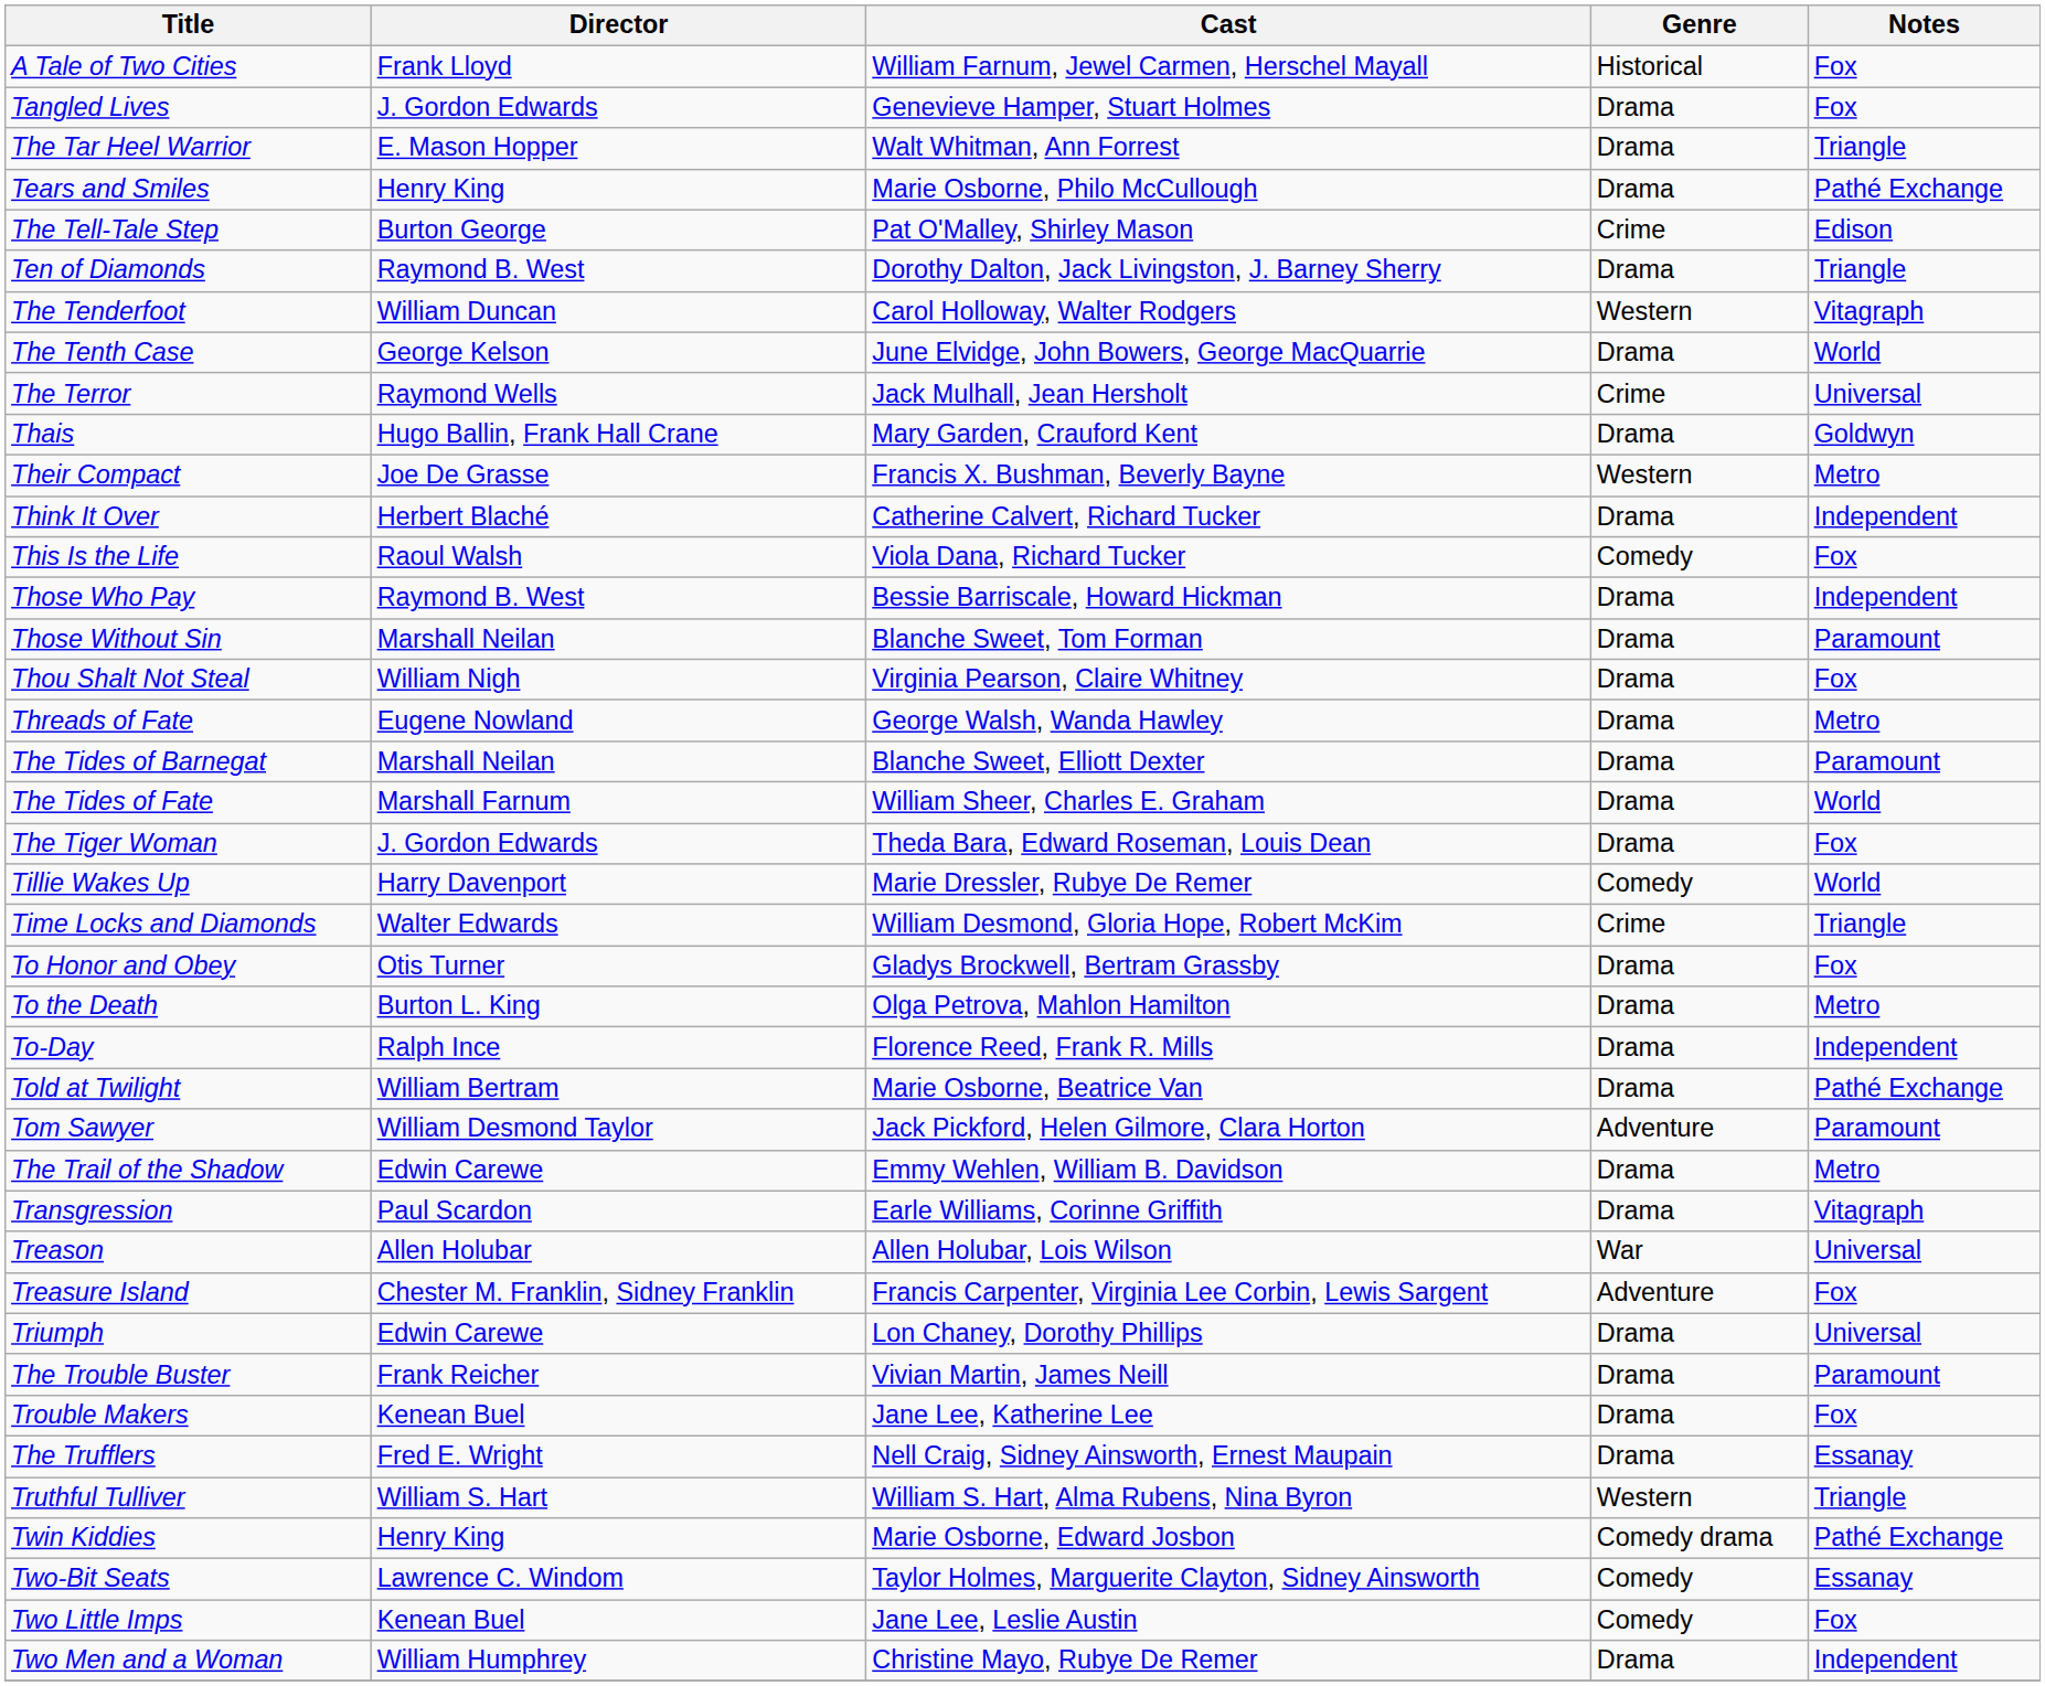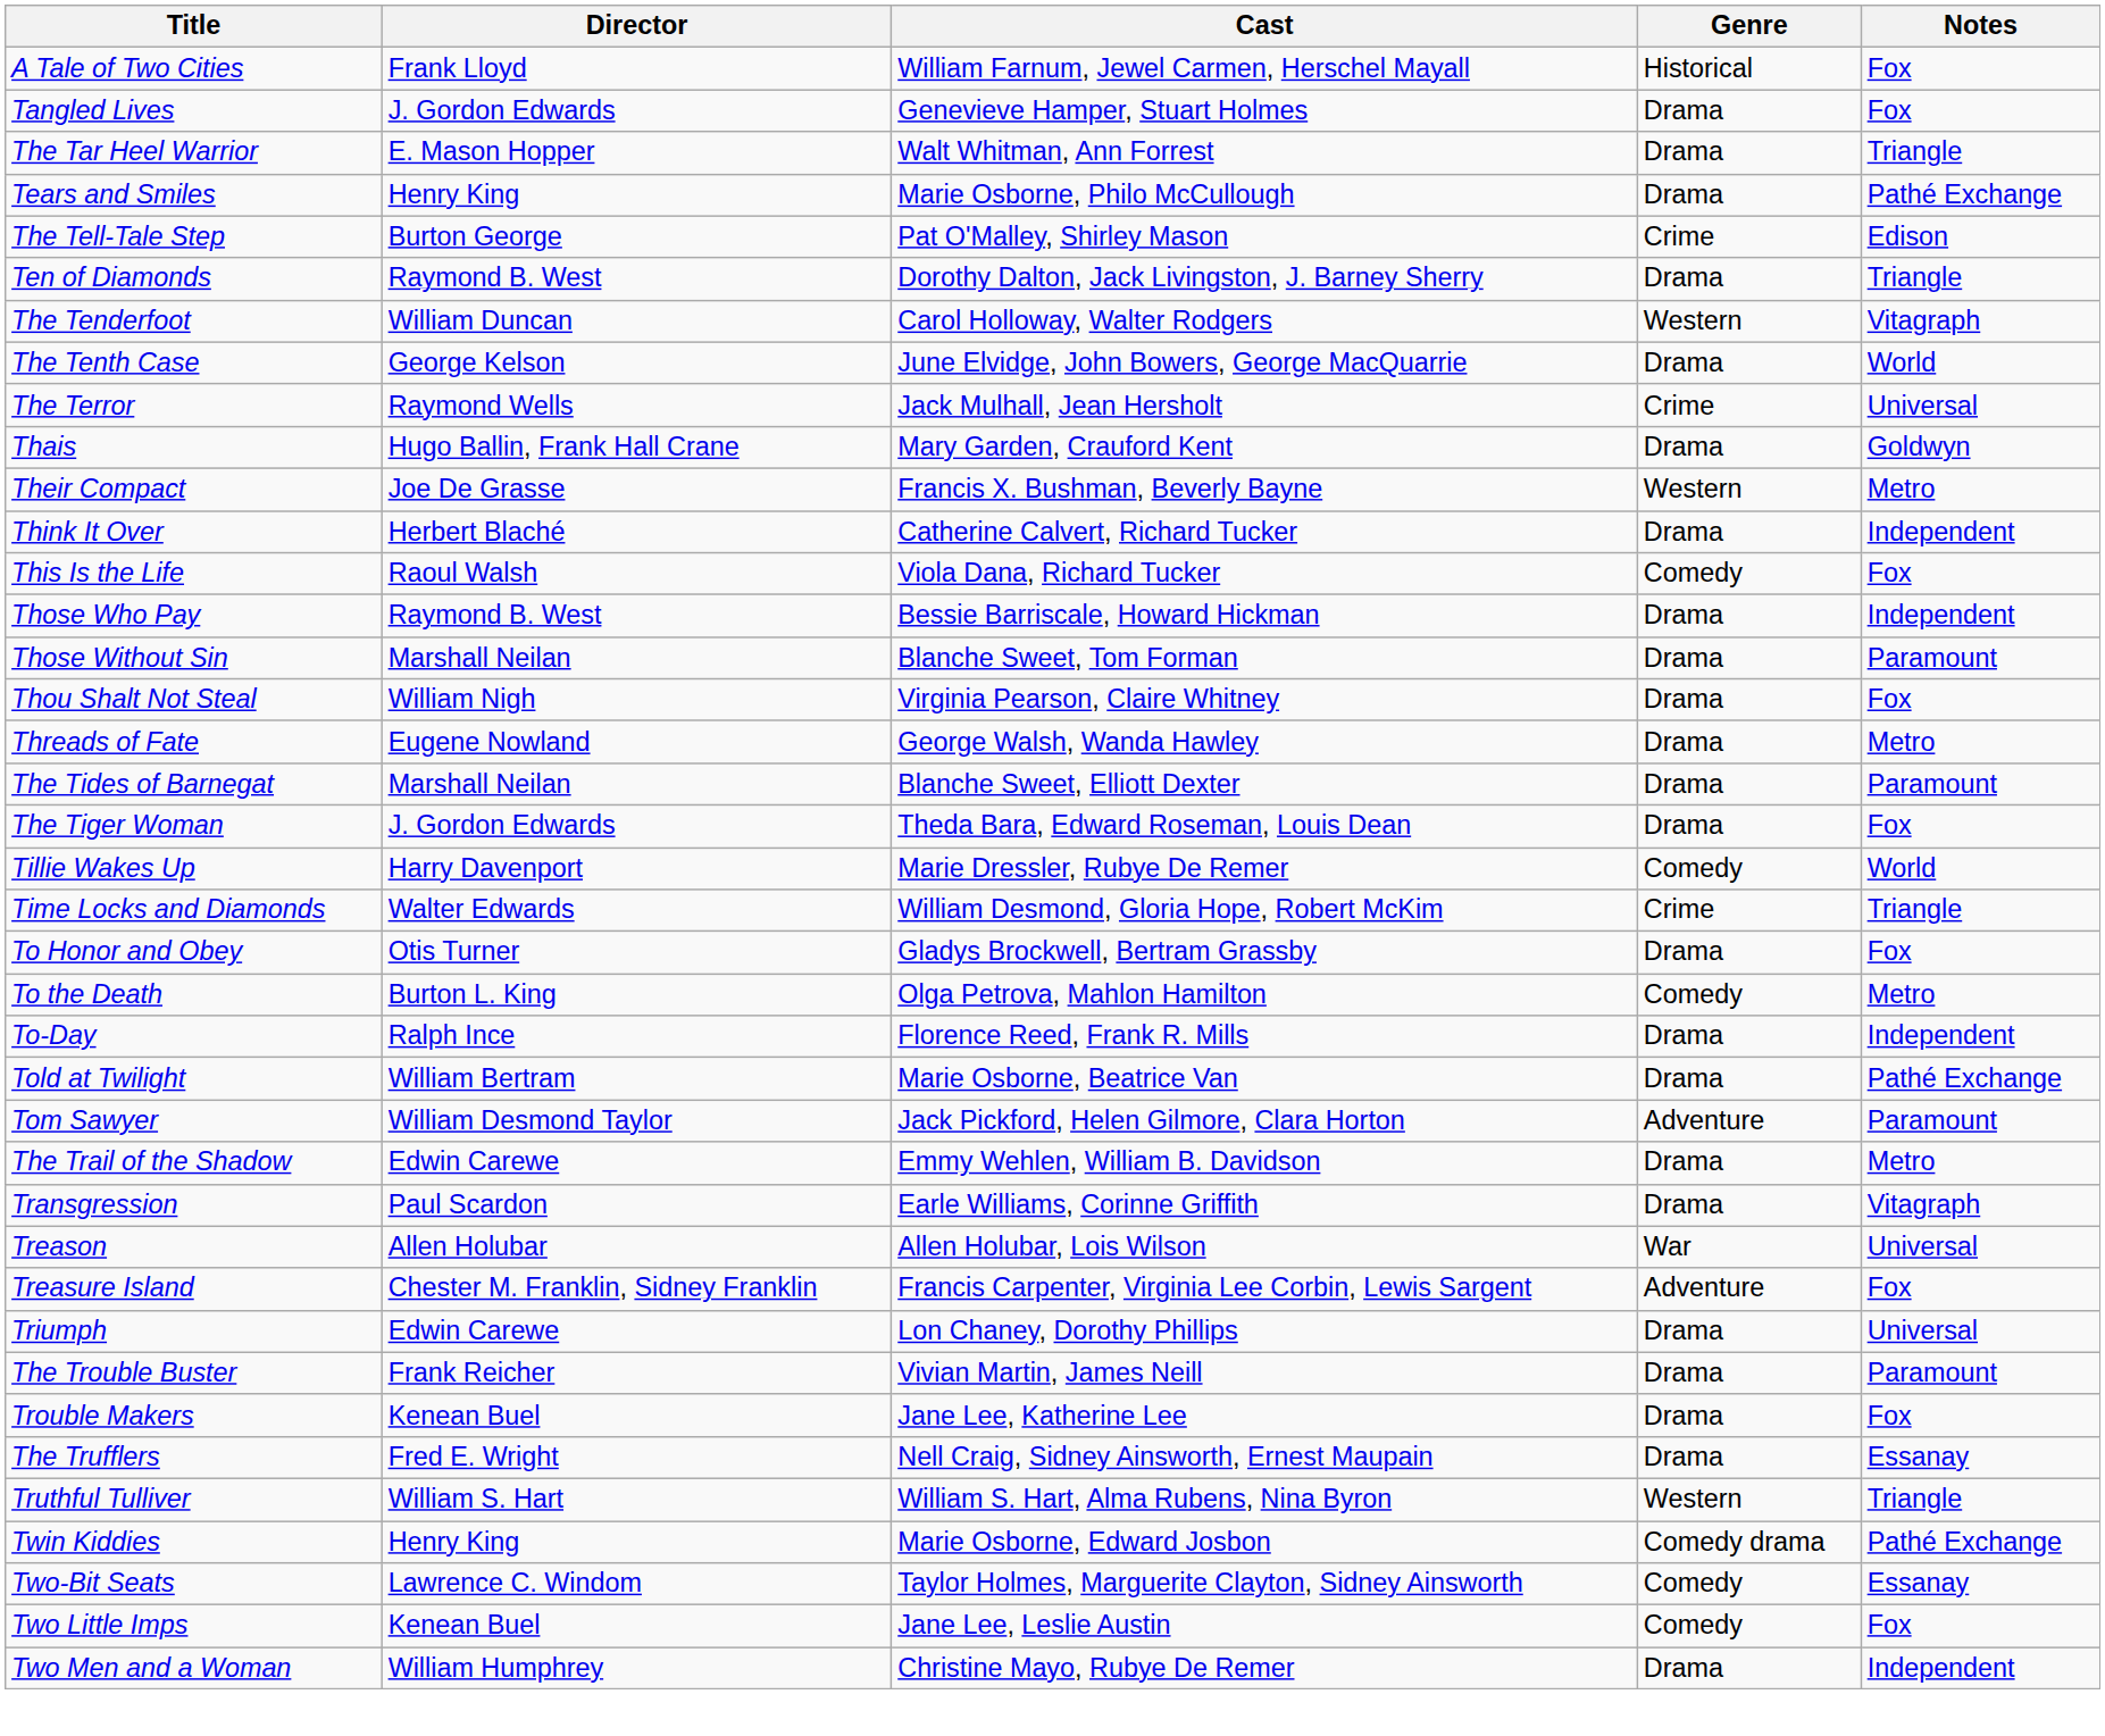- row: The Tides of Fate | Marshall Farnum | William Sheer, Charles E. Graham | Drama | World
To the Death | Genre: Drama -> Comedy
